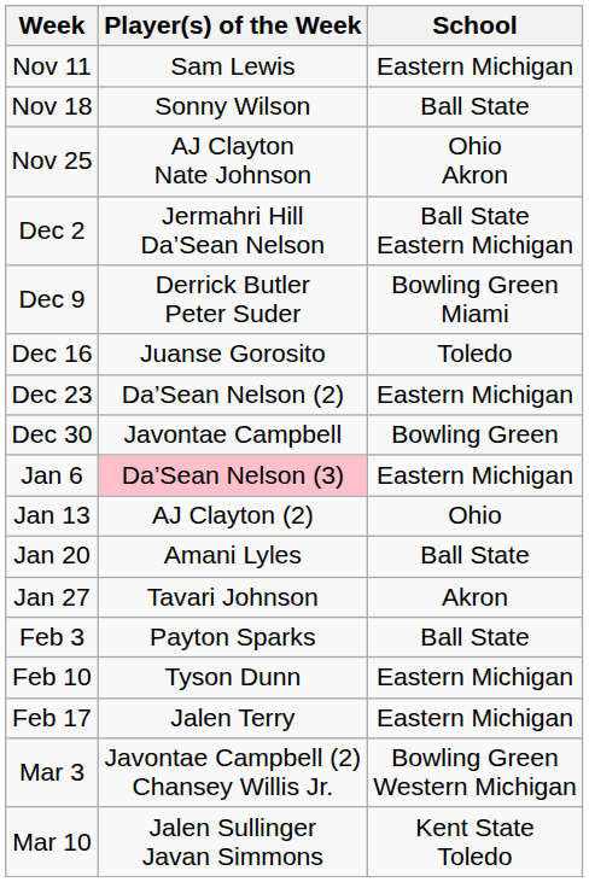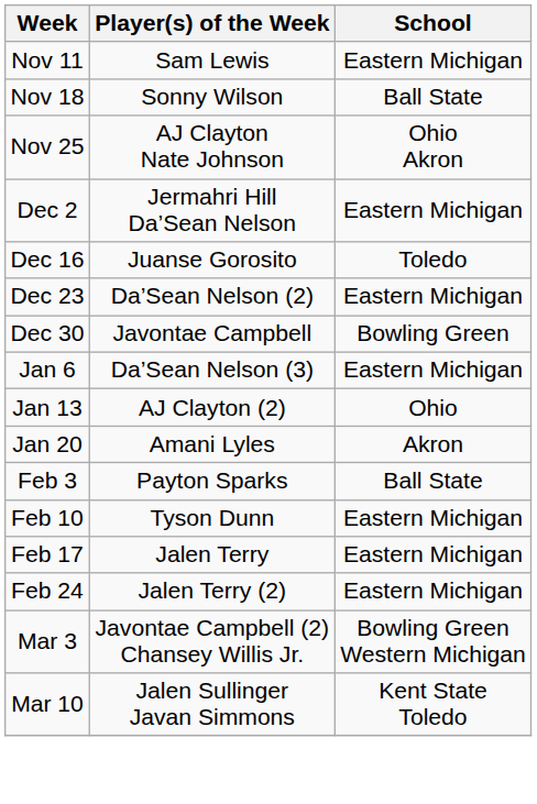Dec 2 | School: Ball State Eastern Michigan -> Eastern Michigan
- row: Dec 9 | Derrick Butler Peter Suder | Bowling Green Miami
Jan 6 | Player(s) of the Week: pink background -> no background
Jan 20 | School: Ball State -> Akron
- row: Jan 27 | Tavari Johnson | Akron
+ row: Feb 24 | Jalen Terry (2) | Eastern Michigan
